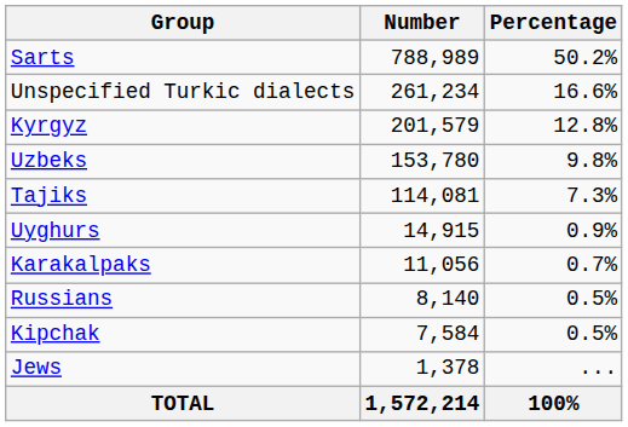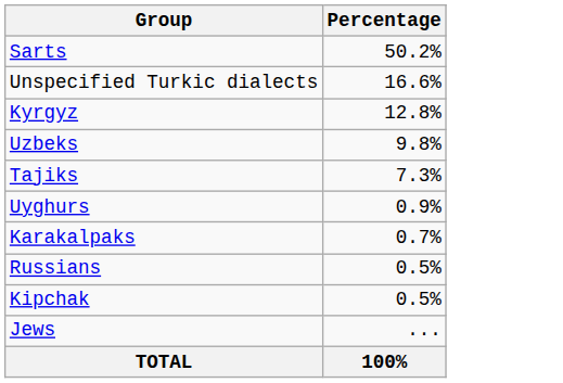- column: Number | 788,989 | 261,234 | 201,579 | 153,780 | 114,081 | 14,915 | 11,056 | 8,140 | 7,584 | 1,378 | 1,572,214
